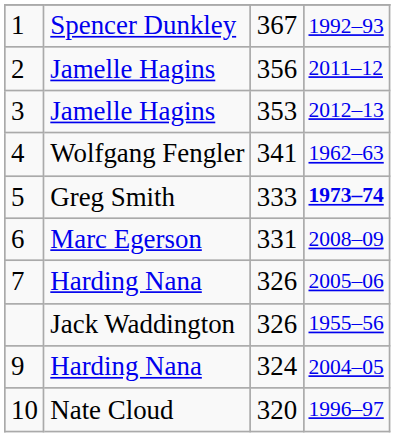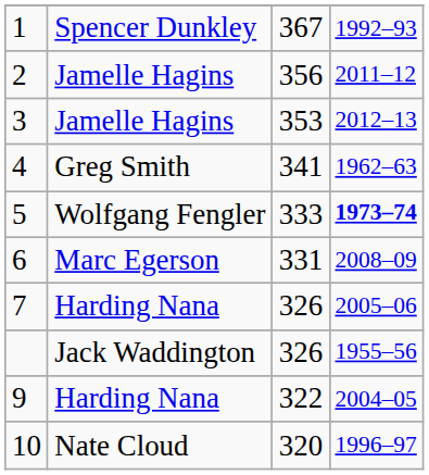4 | column 2: Wolfgang Fengler -> Greg Smith
5 | column 2: Greg Smith -> Wolfgang Fengler
9 | column 3: 324 -> 322
